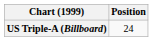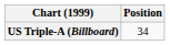US Triple-A (Billboard) | Position: 24 -> 34
